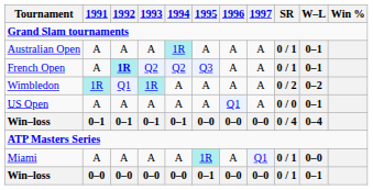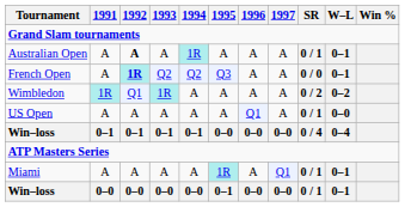Australian Open | 1992: normal -> bold
French Open | SR: 0 / 1 -> 0 / 0
US Open | SR: 0 / 0 -> 0 / 1
US Open | W–L: 0–1 -> 0–0
Miami | W–L: 0–0 -> 0–1
